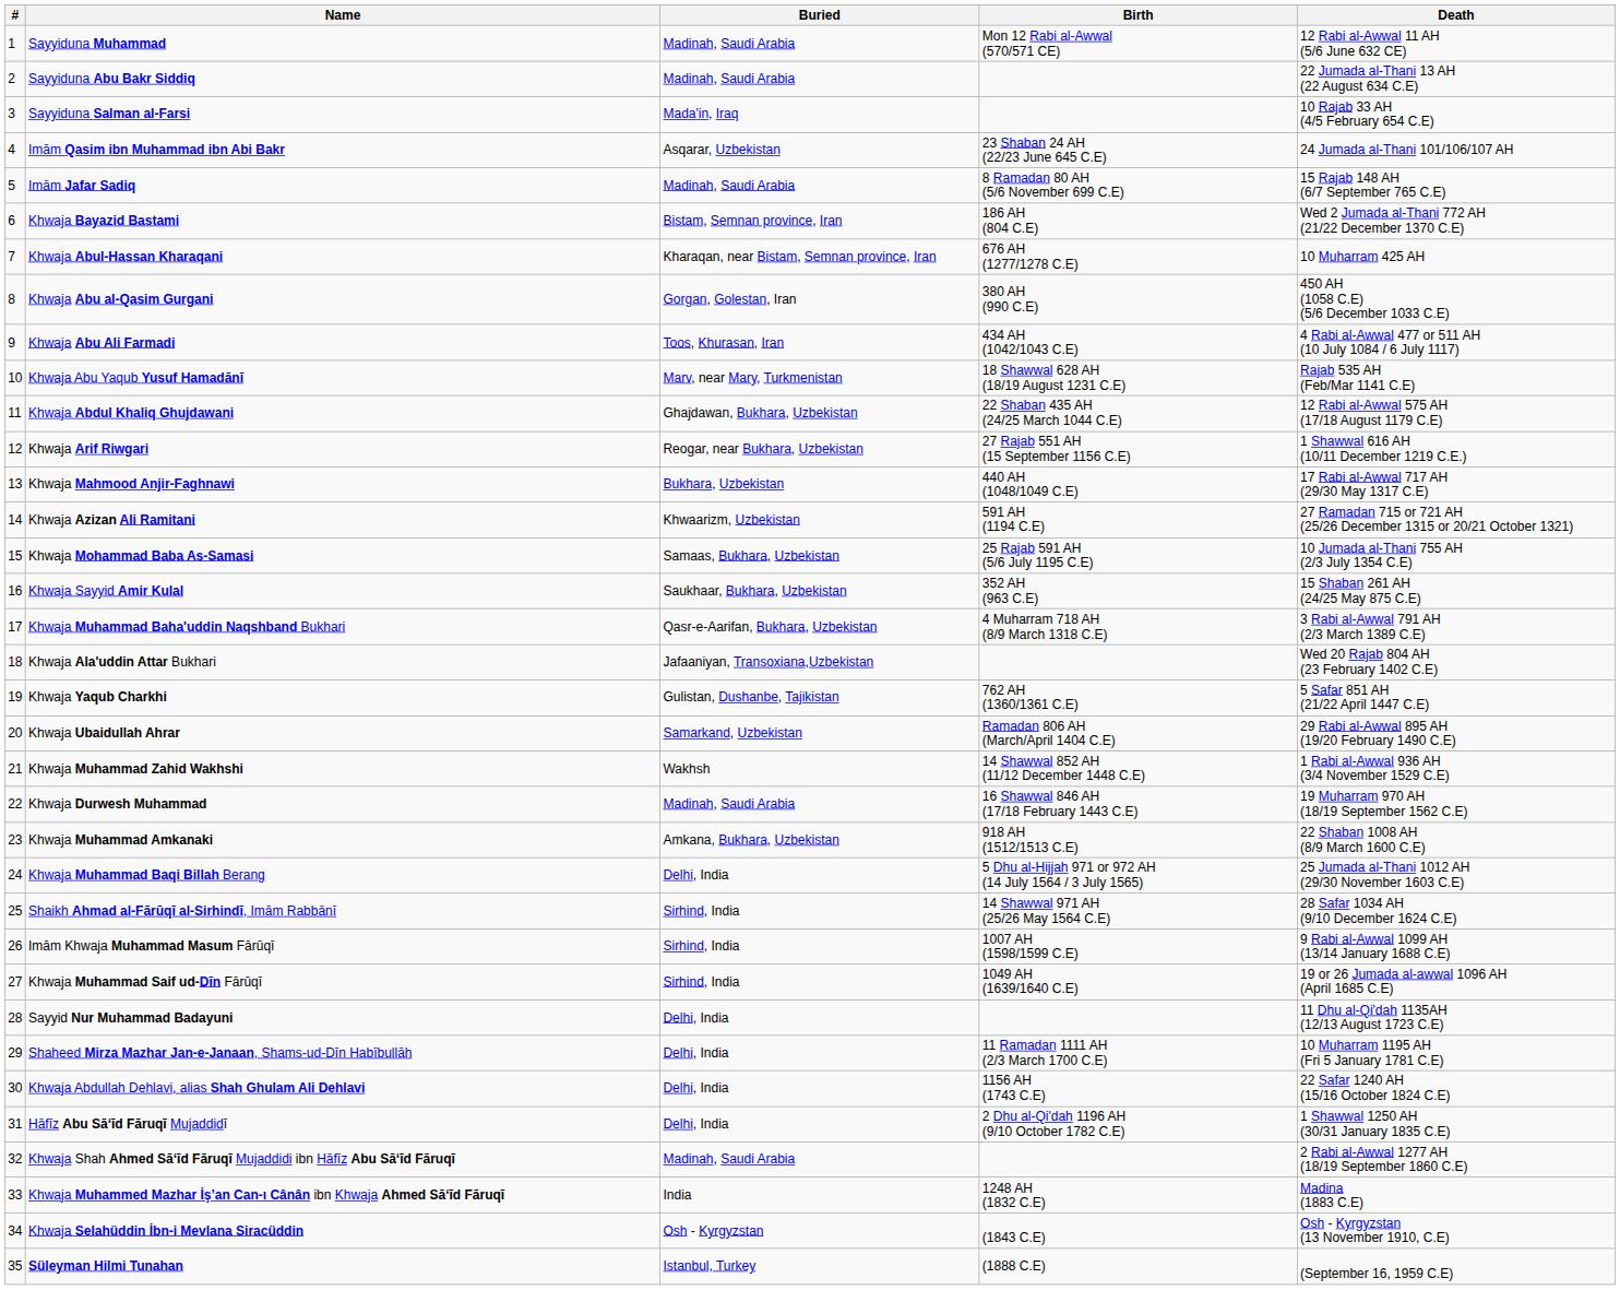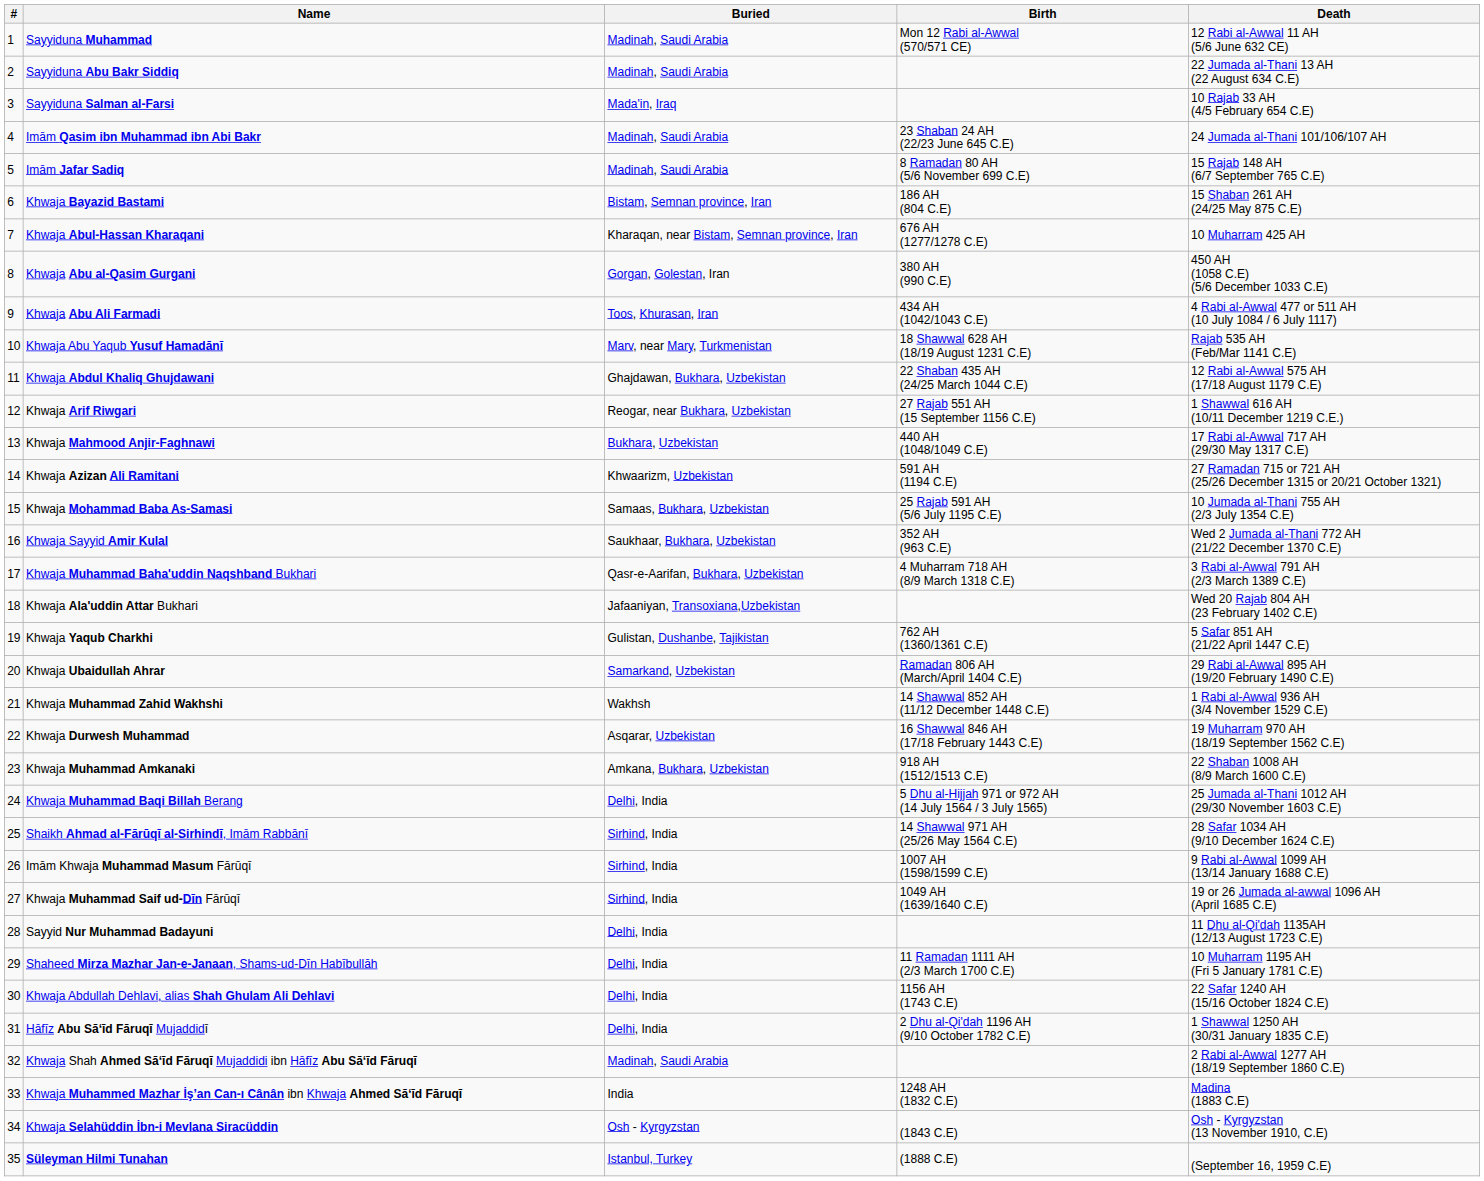Imām Qasim ibn Muhammad ibn Abi Bakr | Buried: Asqarar, Uzbekistan -> Madinah, Saudi Arabia
Khwaja Bayazid Bastami | Death: Wed 2 Jumada al-Thani 772 AH (21/22 December 1370 C.E) -> 15 Shaban 261 AH (24/25 May 875 C.E)
Khwaja Sayyid Amir Kulal | Death: 15 Shaban 261 AH (24/25 May 875 C.E) -> Wed 2 Jumada al-Thani 772 AH (21/22 December 1370 C.E)
Khwaja Durwesh Muhammad | Buried: Madinah, Saudi Arabia -> Asqarar, Uzbekistan
